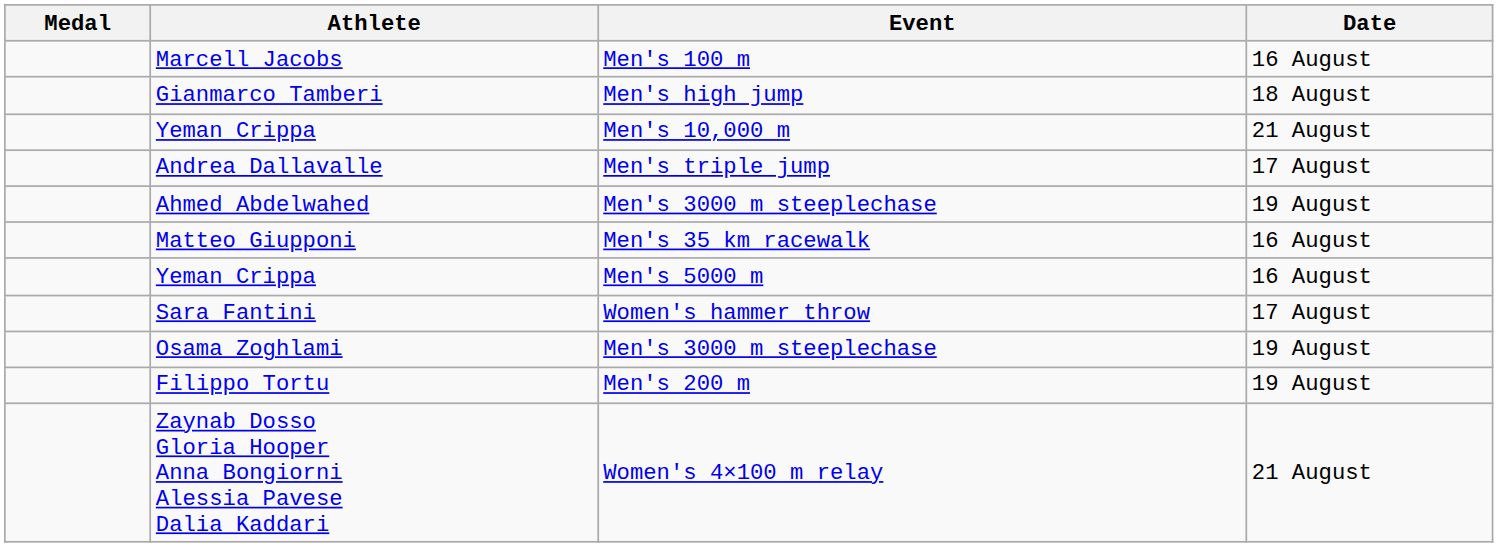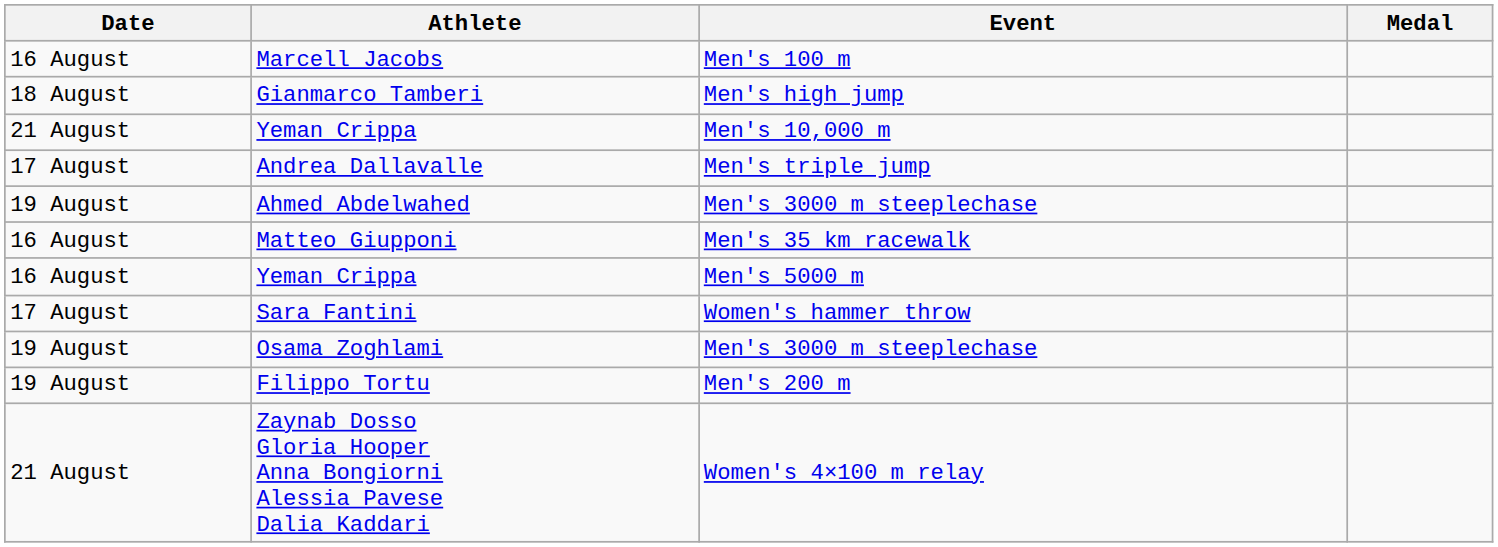columns swapped: Medal <-> Date
